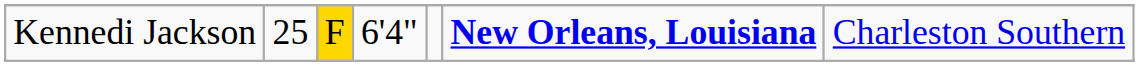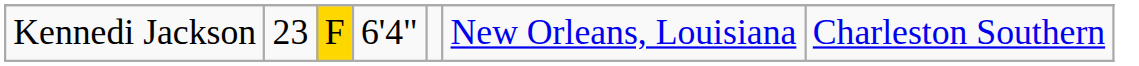Kennedi Jackson | column 2: 25 -> 23
Kennedi Jackson | column 6: bold -> normal
